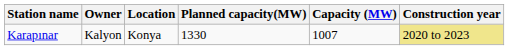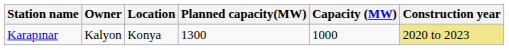Karapınar | Planned capacity(MW): 1330 -> 1300
Karapınar | Capacity (MW): 1007 -> 1000
